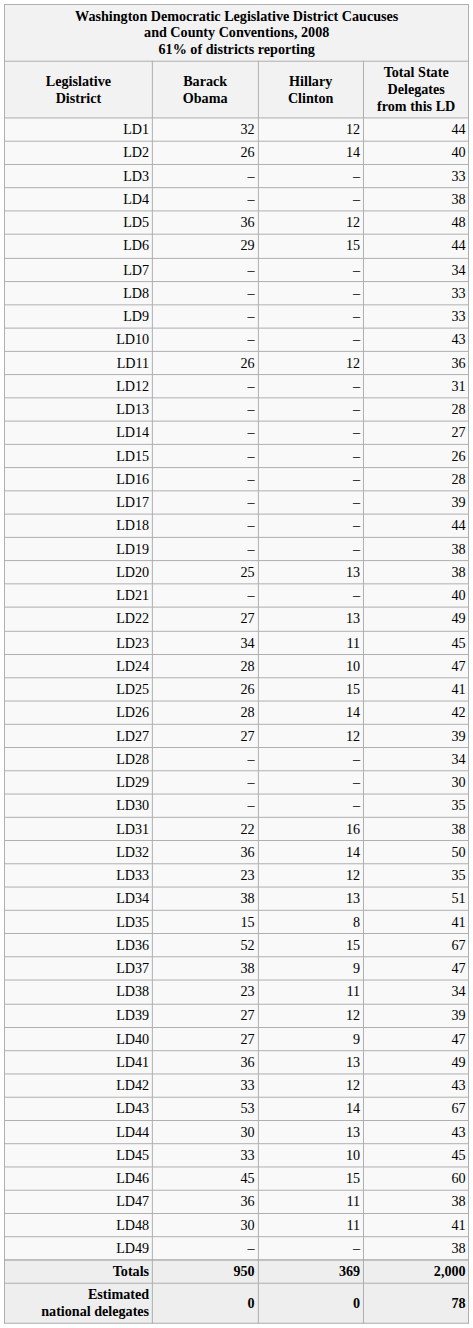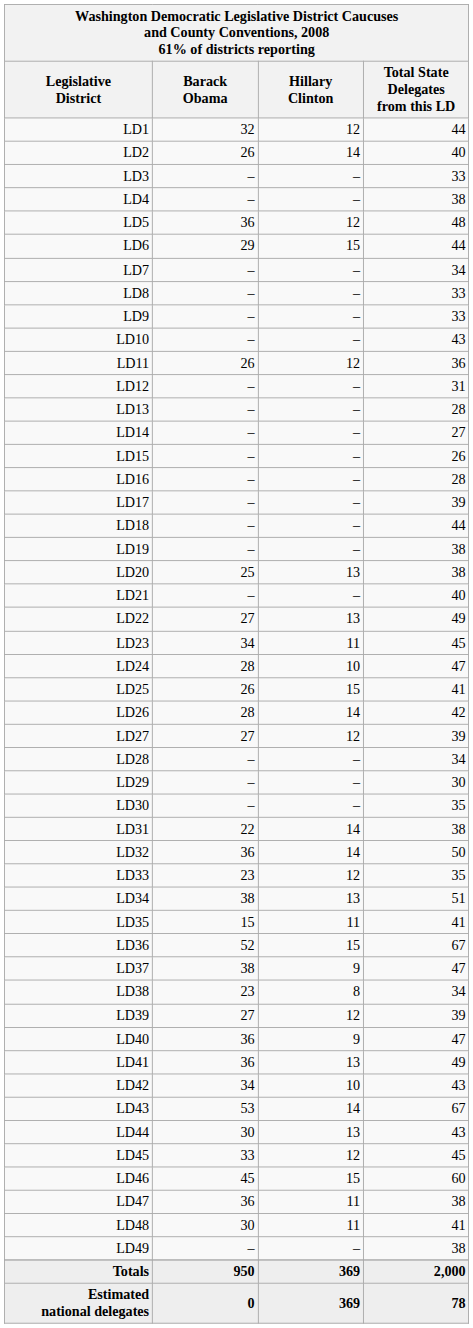LD31 | Hillary Clinton: 16 -> 14
LD35 | Hillary Clinton: 8 -> 11
LD38 | Hillary Clinton: 11 -> 8
LD40 | Barack Obama: 27 -> 36
LD42 | Barack Obama: 33 -> 34
LD42 | Hillary Clinton: 12 -> 10
LD45 | Hillary Clinton: 10 -> 12
Estimated national delegates | Hillary Clinton: 0 -> 369
